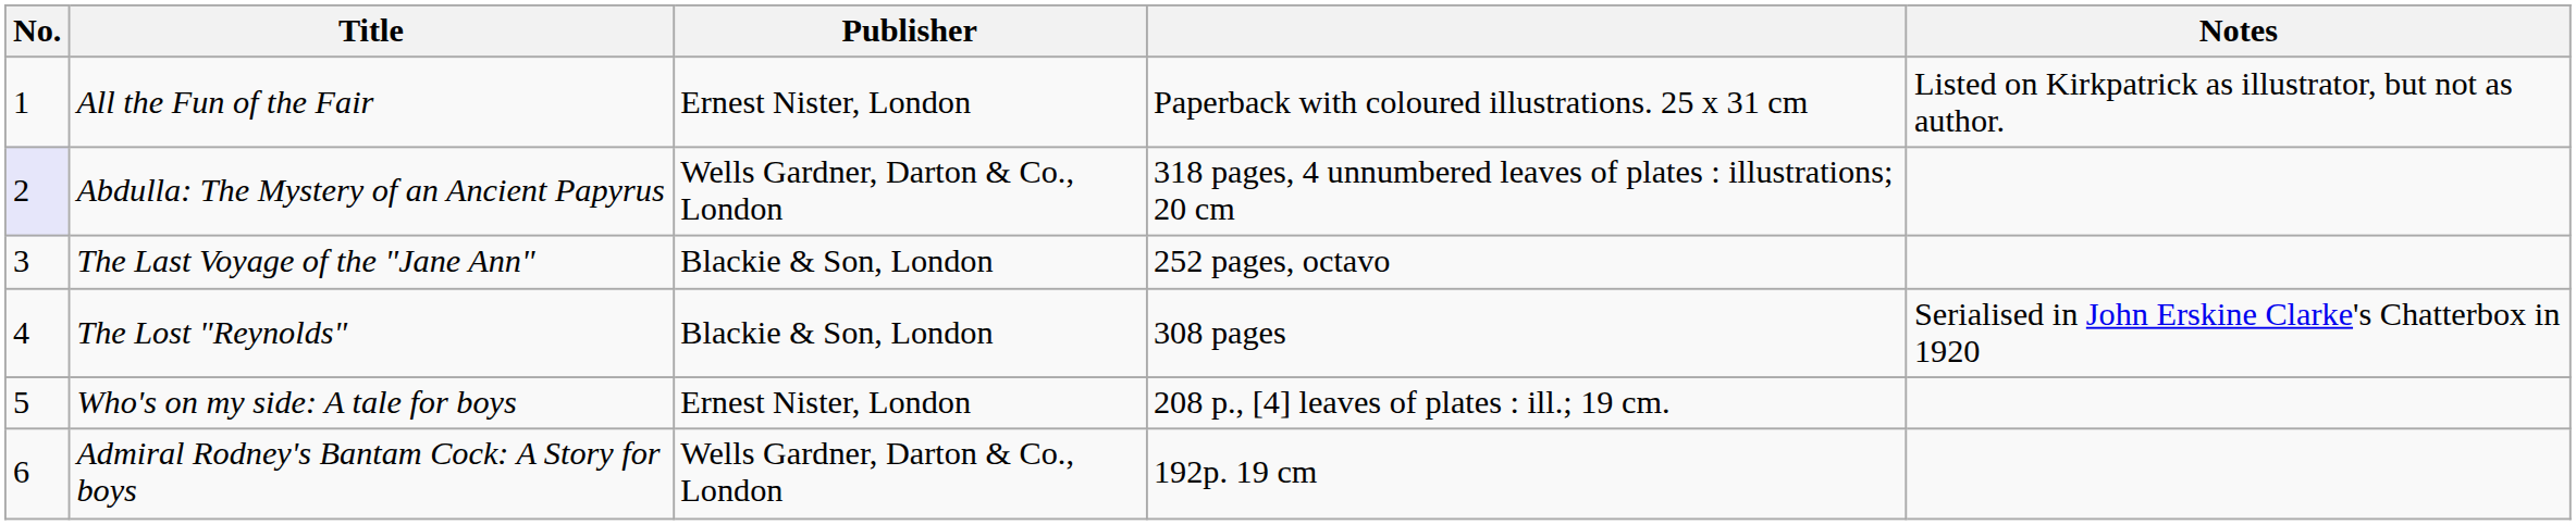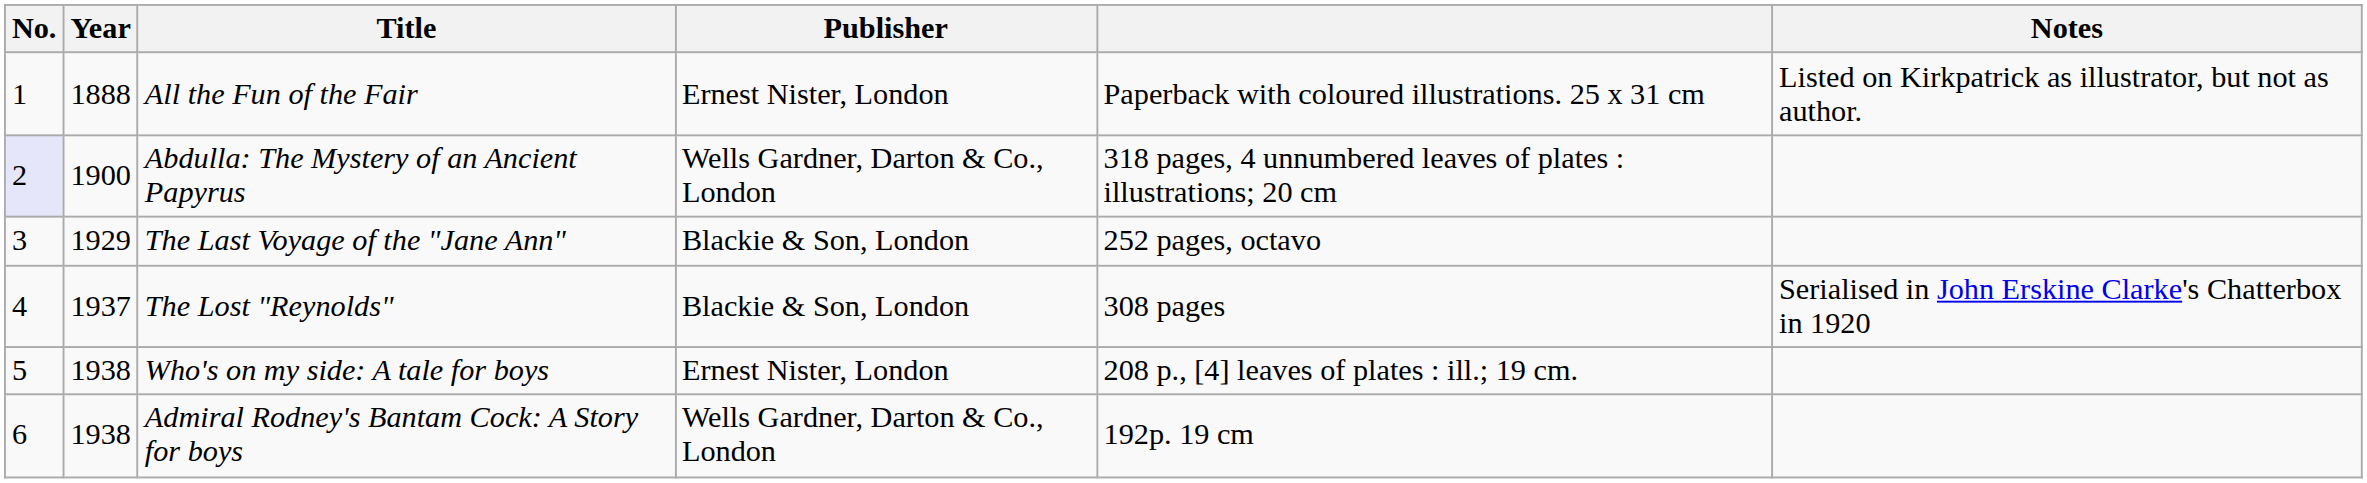+ column: Year | 1888 | 1900 | 1929 | 1937 | 1938 | 1938
